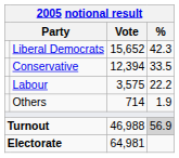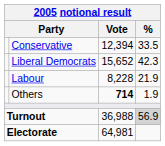rows swapped: Liberal Democrats <-> Conservative
Labour | Vote: 3,575 -> 8,228
Labour | %: 22.2 -> 21.9
Others | Vote: normal -> bold
Turnout | Vote: 46,988 -> 36,988
